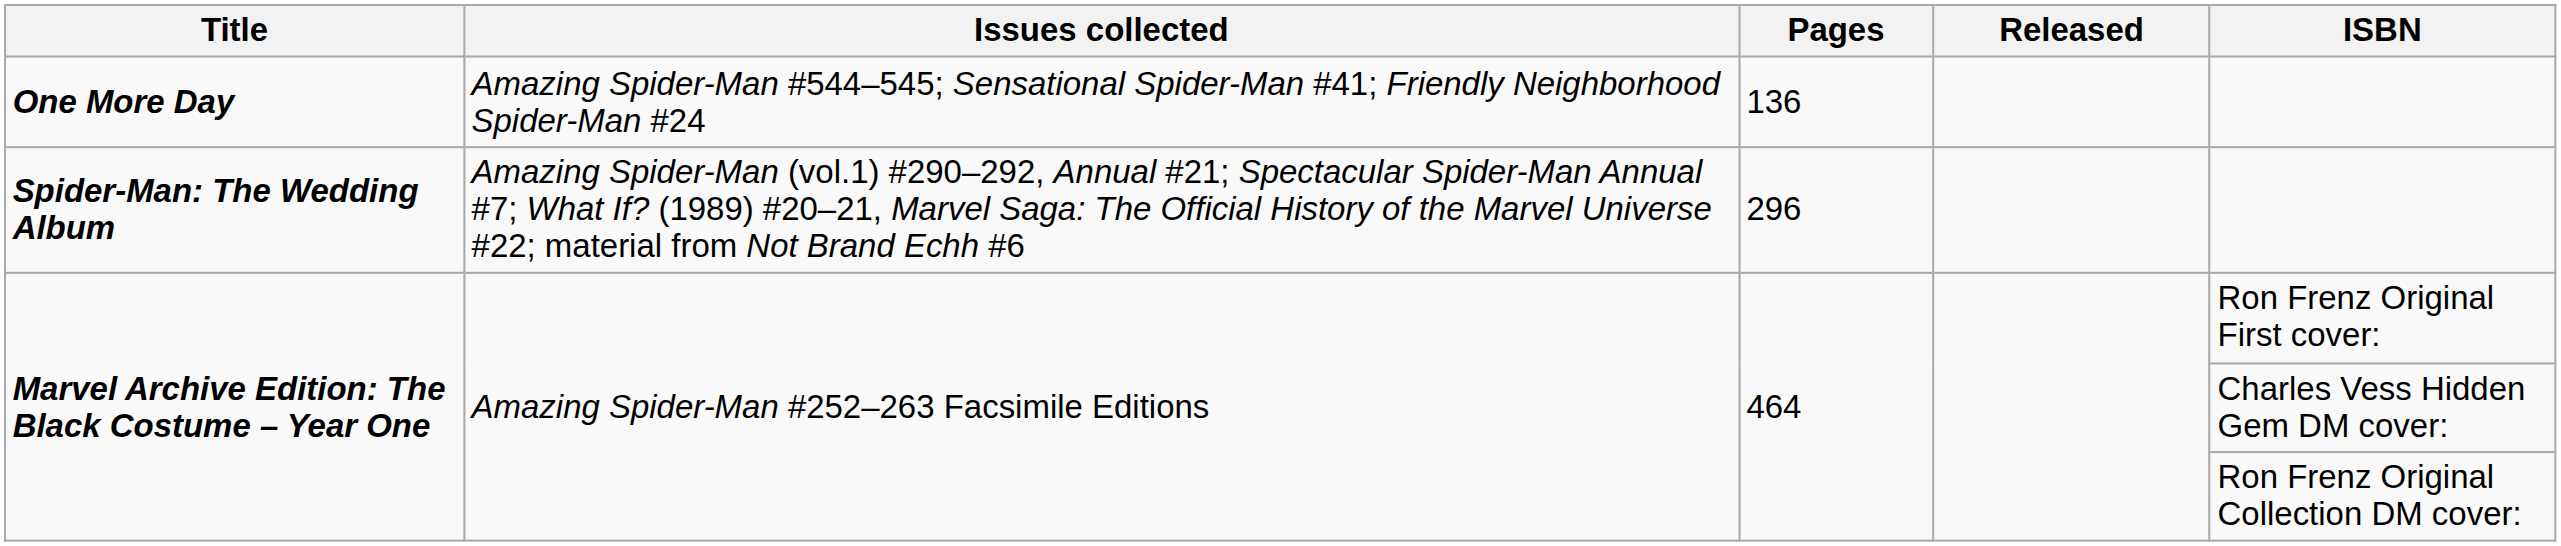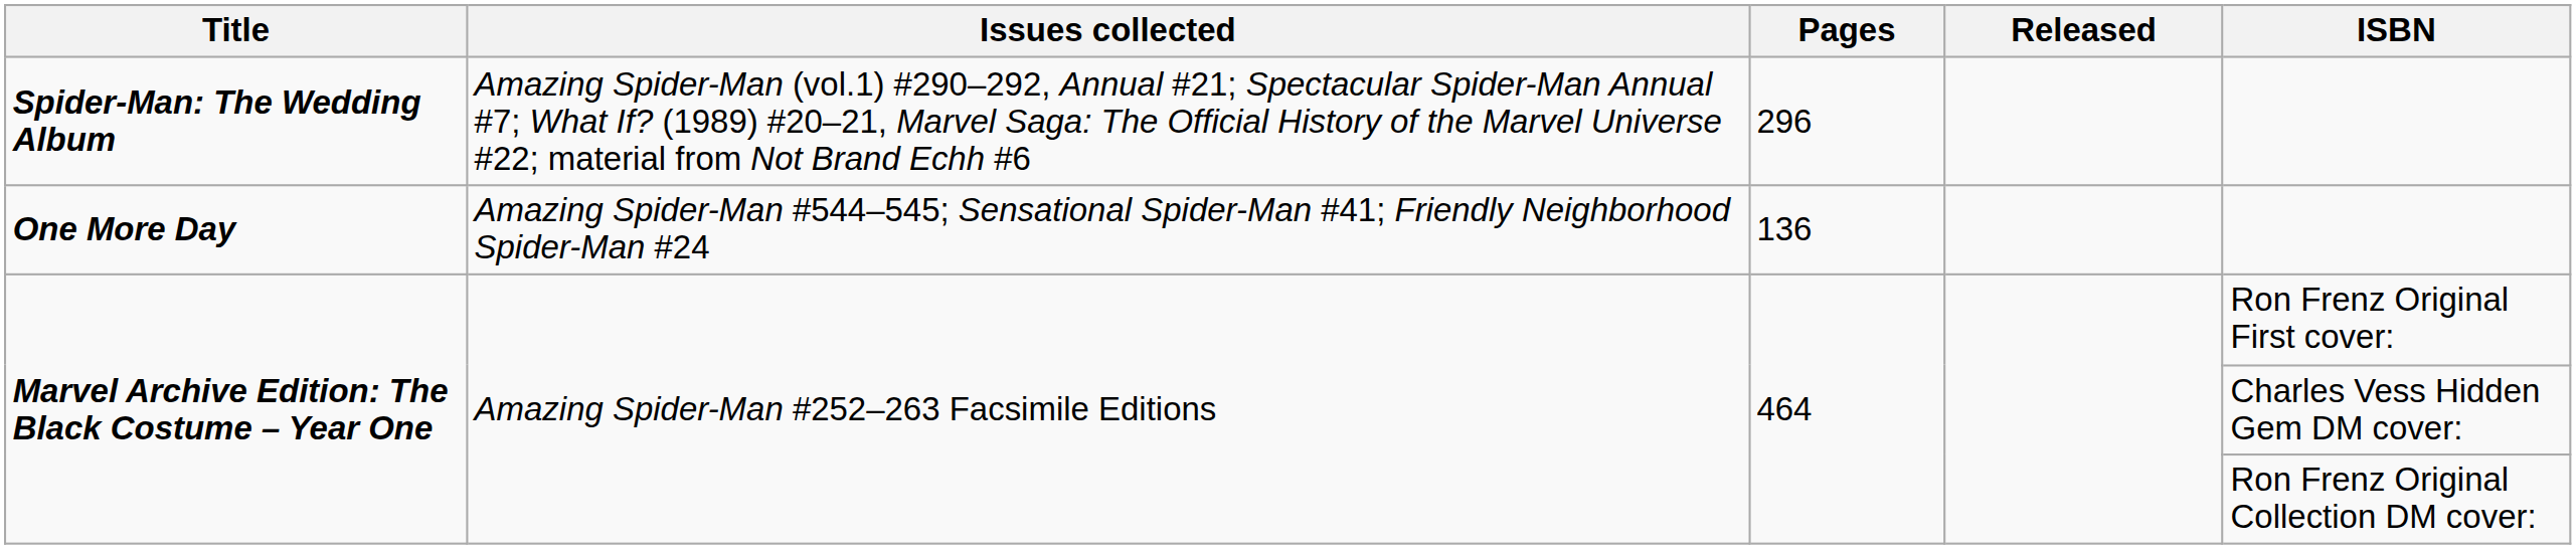rows swapped: Spider-Man: The Wedding Album <-> One More Day
